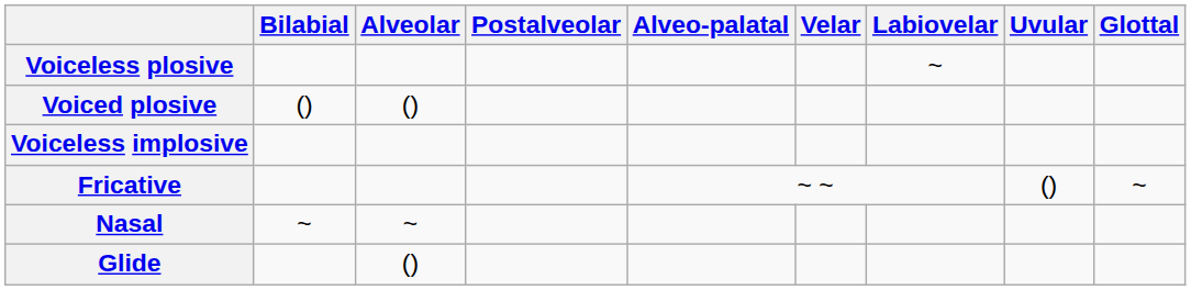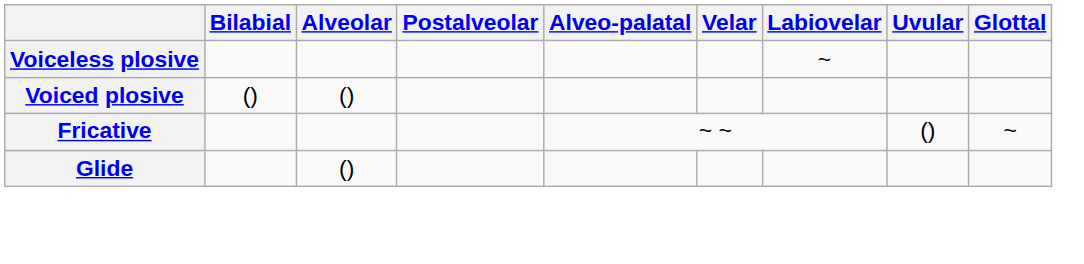- row: Voiceless implosive
- row: Nasal | ~ | ~
